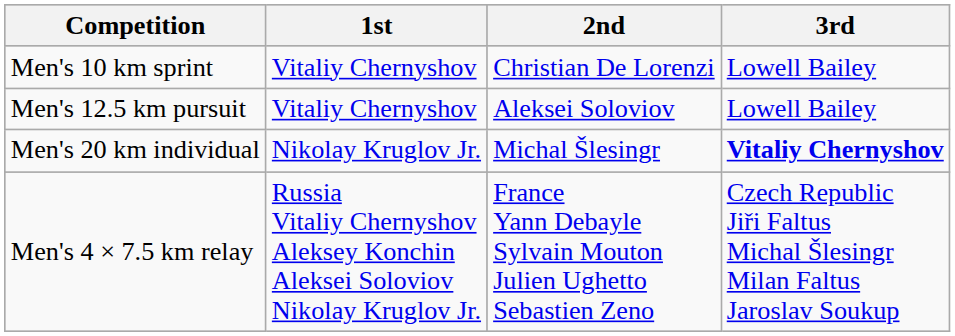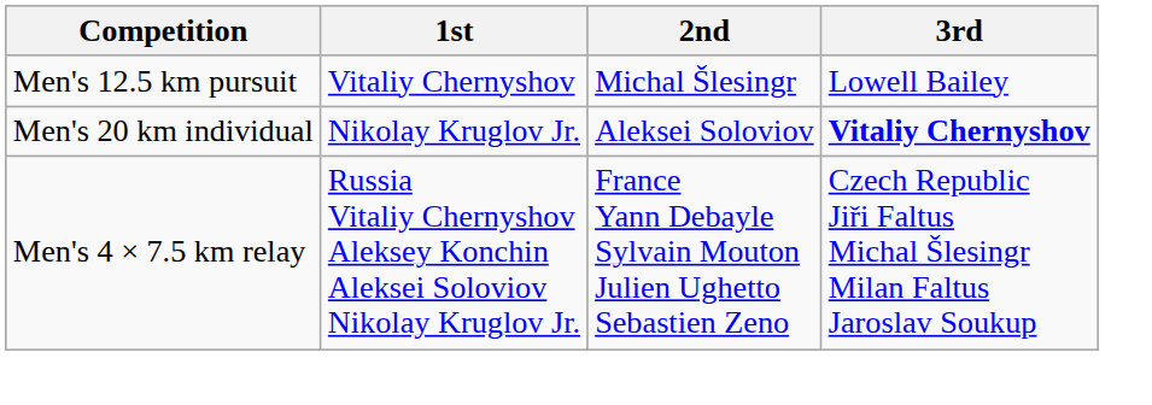- row: Men's 10 km sprint | Vitaliy Chernyshov | Christian De Lorenzi | Lowell Bailey
Men's 12.5 km pursuit | 2nd: Aleksei Soloviov -> Michal Šlesingr
Men's 20 km individual | 2nd: Michal Šlesingr -> Aleksei Soloviov
